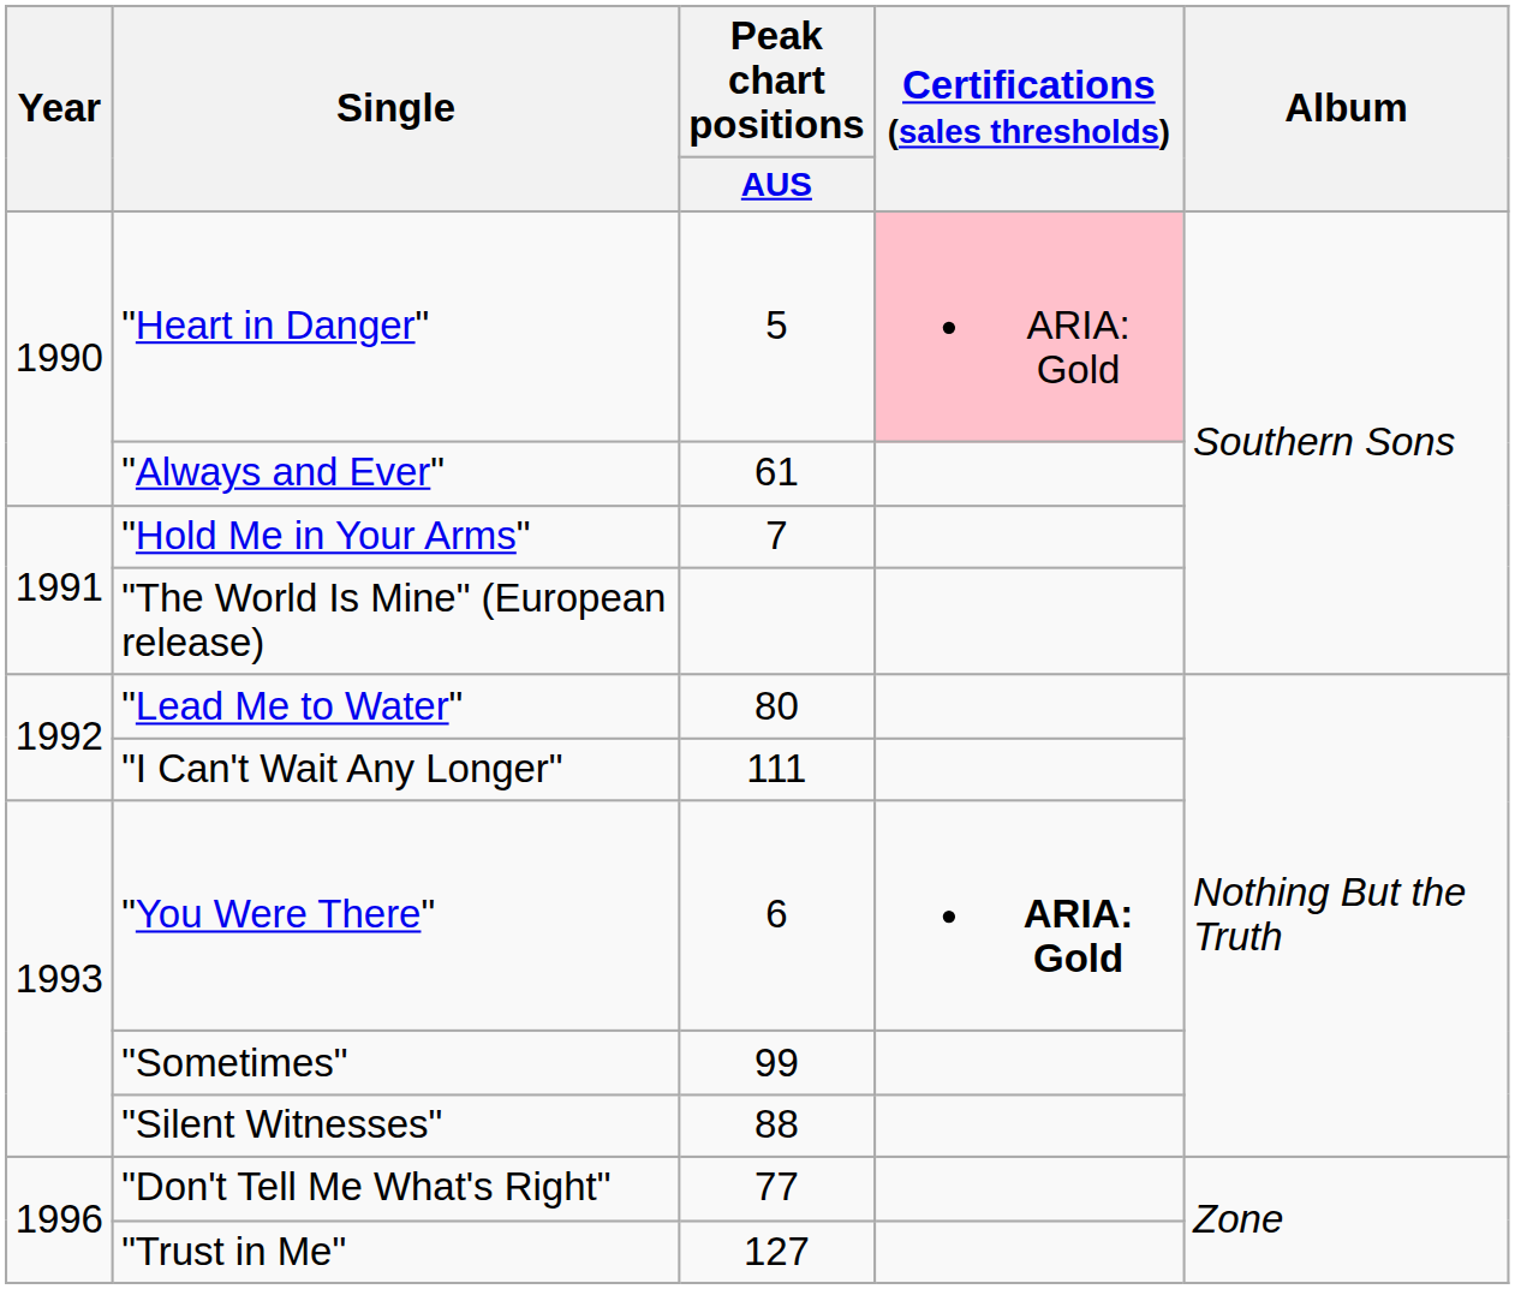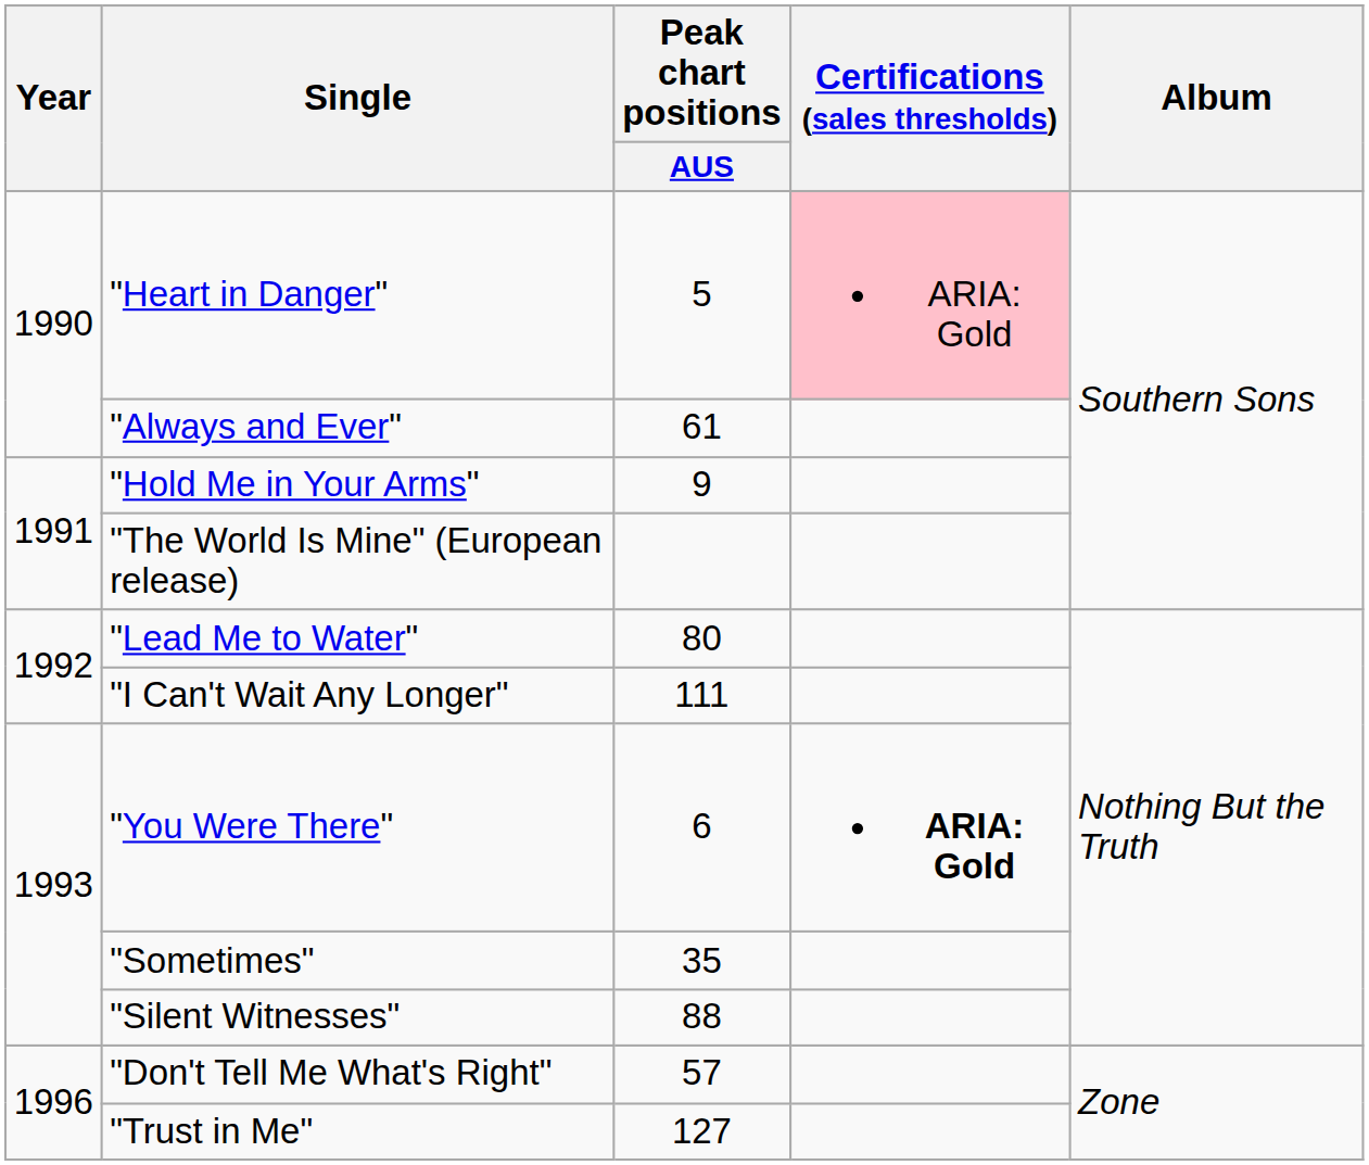"Hold Me in Your Arms" | Peak chart positions / AUS: 7 -> 9
"Sometimes" | Peak chart positions / AUS: 99 -> 35
"Don't Tell Me What's Right" | Peak chart positions / AUS: 77 -> 57
